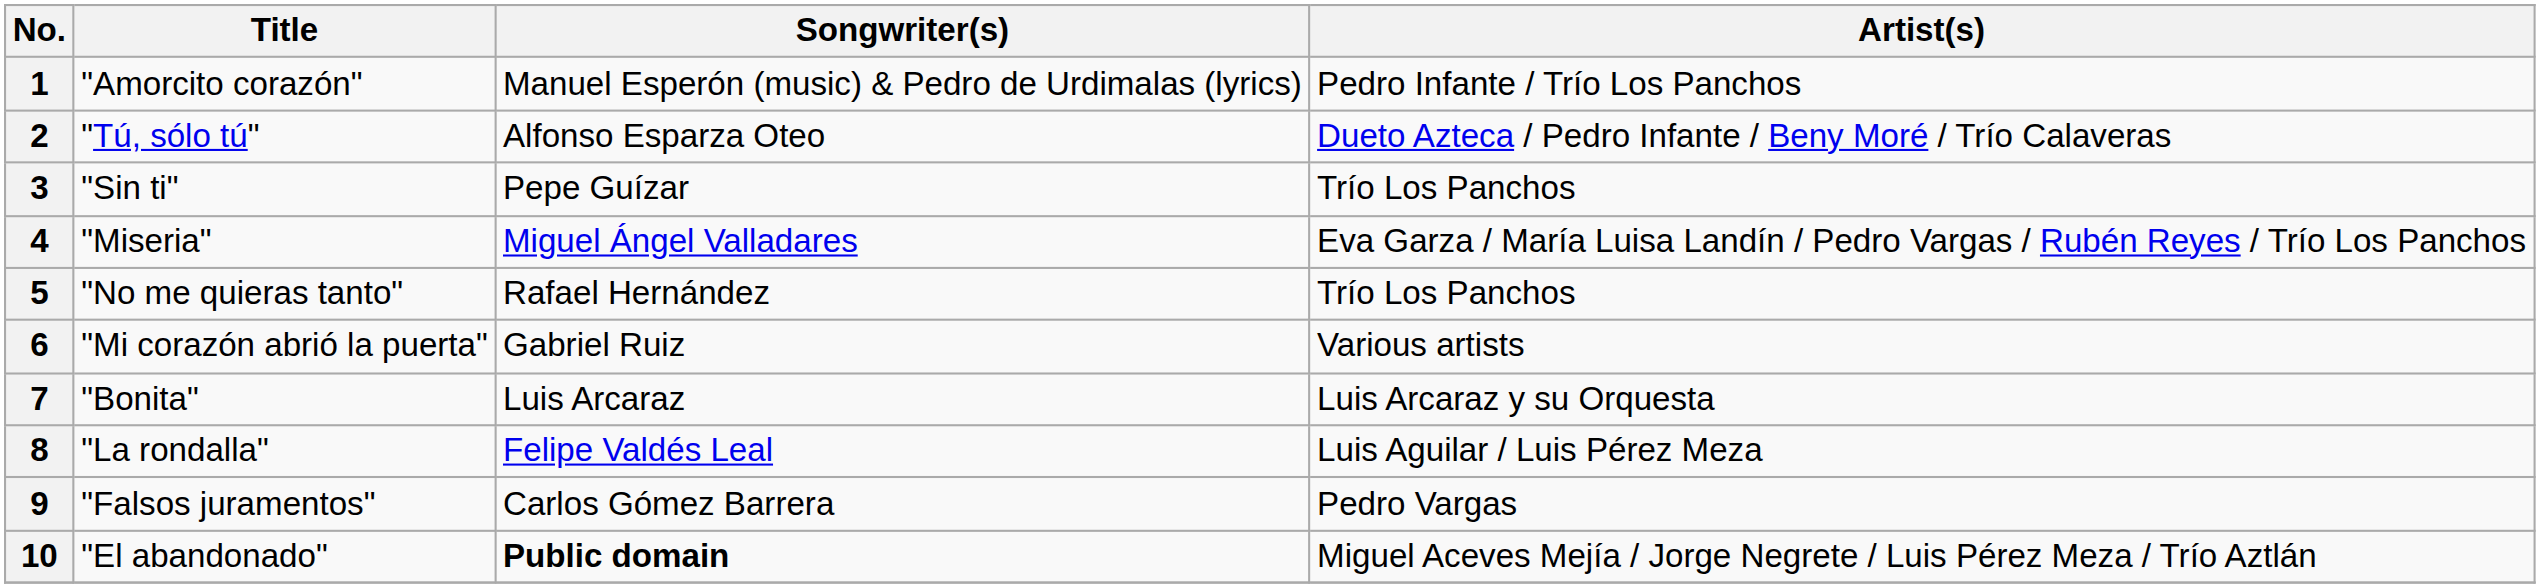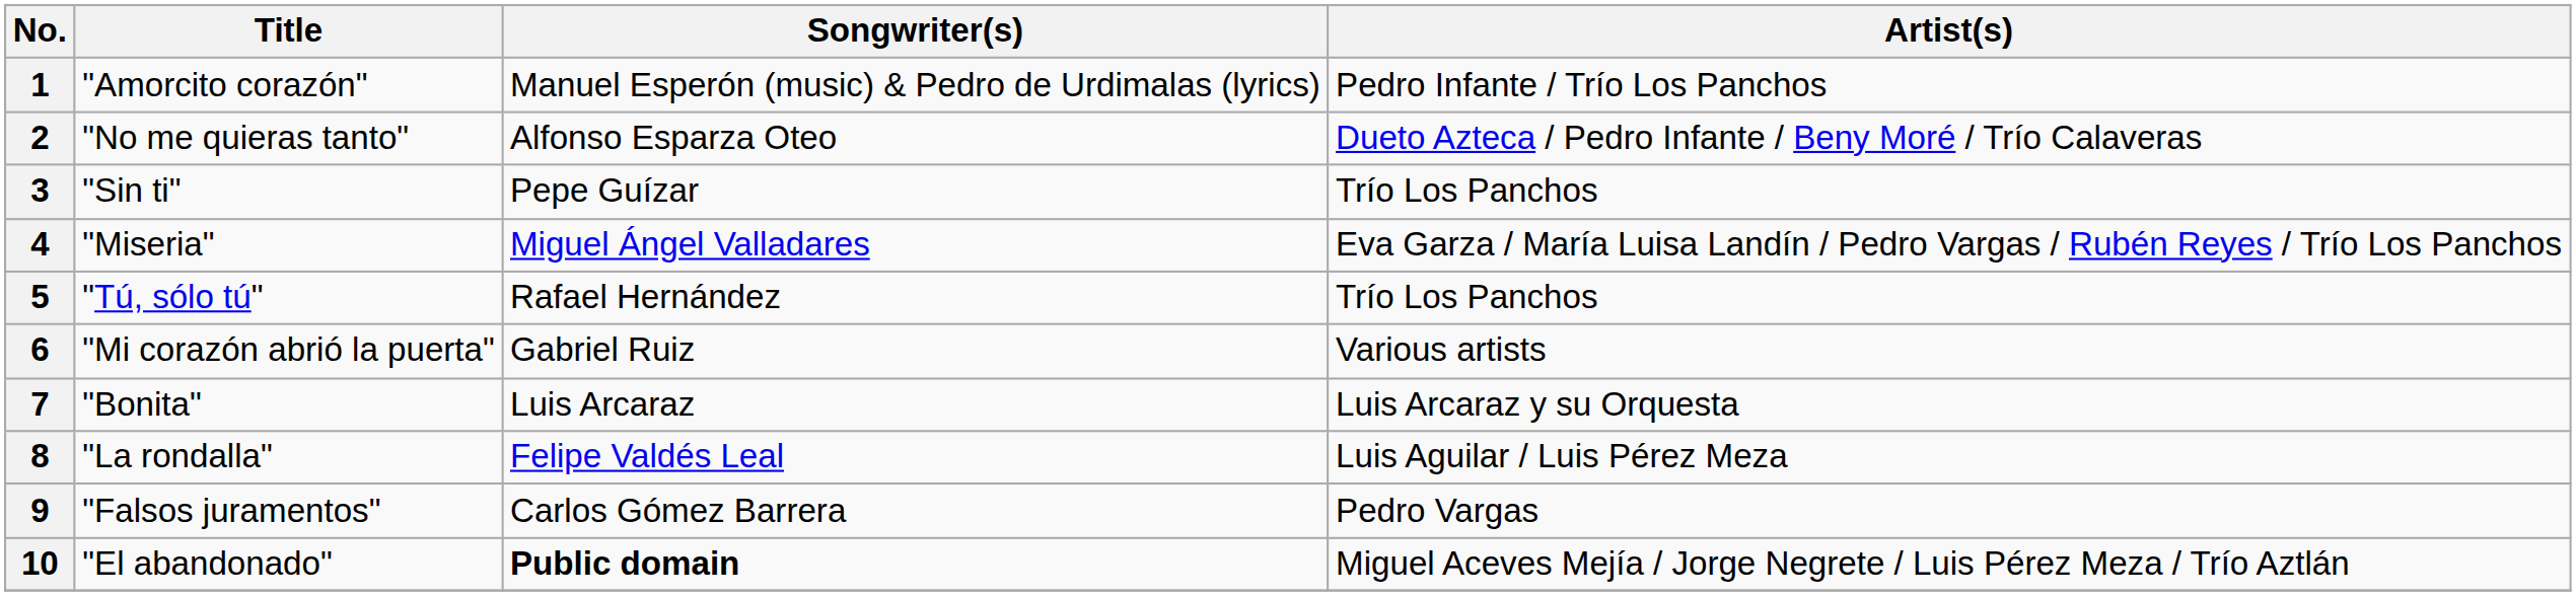2 | Title: "Tú, sólo tú" -> "No me quieras tanto"
5 | Title: "No me quieras tanto" -> "Tú, sólo tú"
